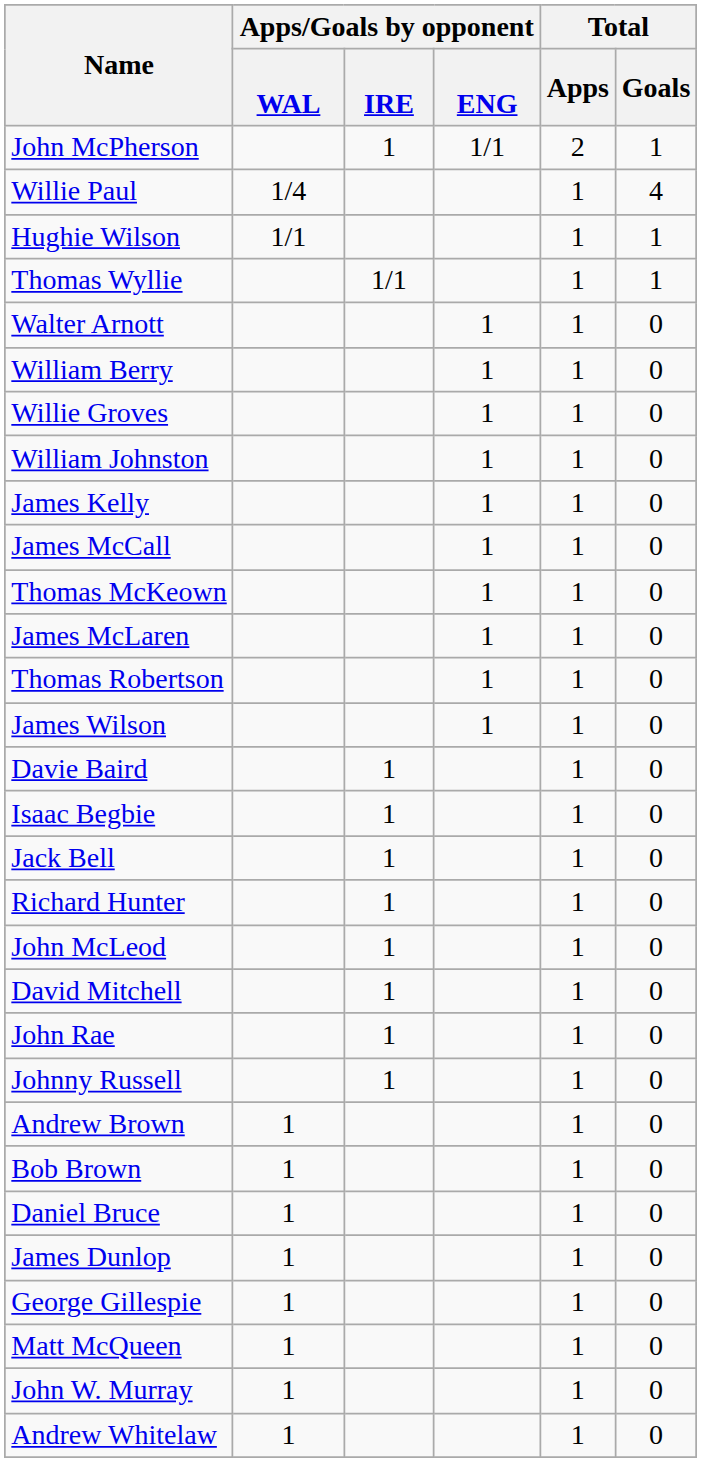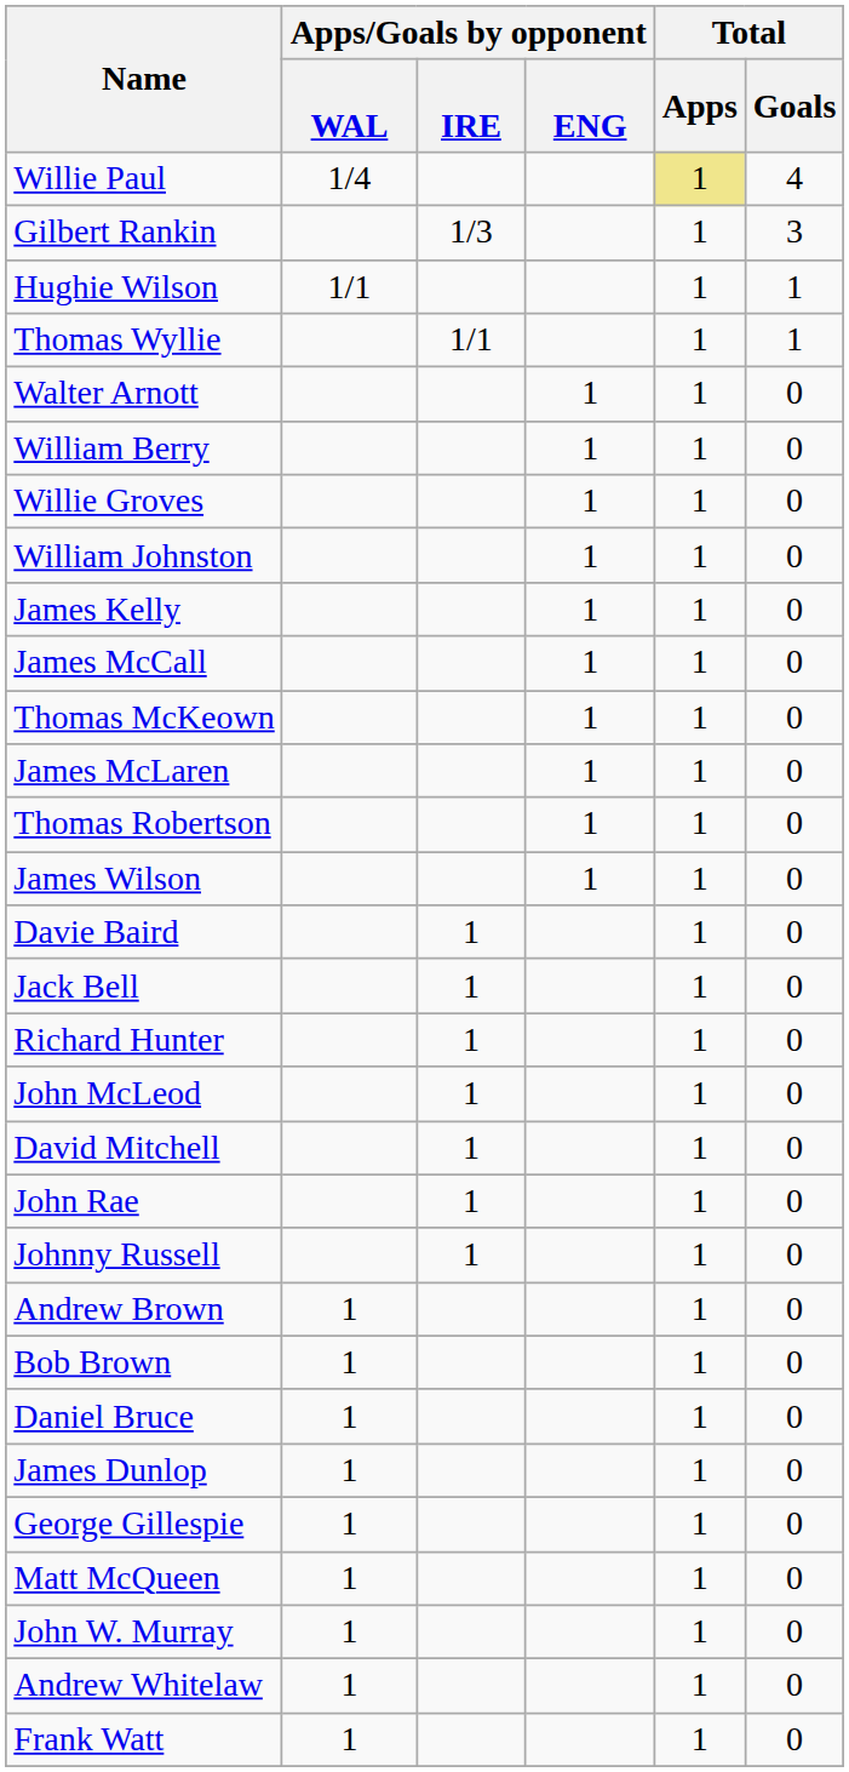- row: John McPherson | 1 | 1/1 | 2 | 1
Willie Paul | Total / Apps: no background -> khaki background
+ row: Gilbert Rankin | 1/3 | 1 | 3
- row: Isaac Begbie | 1 | 1 | 0
+ row: Frank Watt | 1 | 1 | 0
